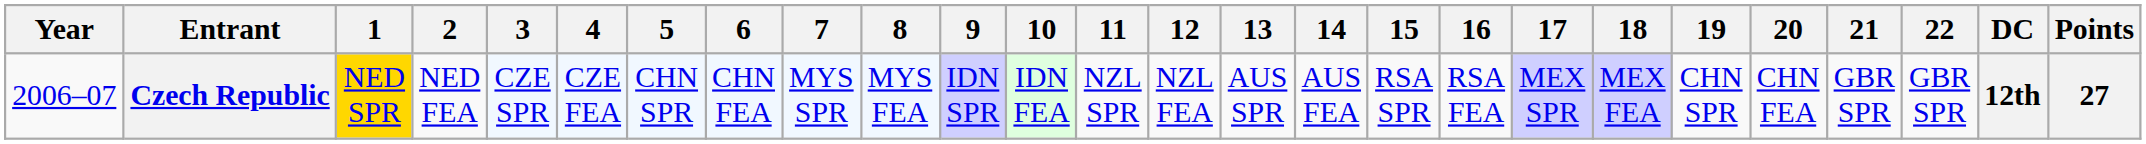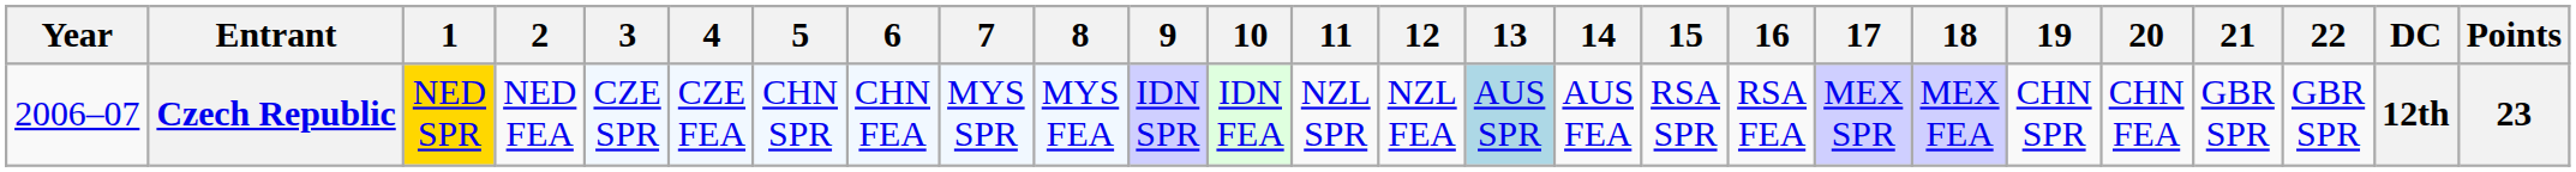Czech Republic | 13: no background -> lightblue background
Czech Republic | Points: 27 -> 23
